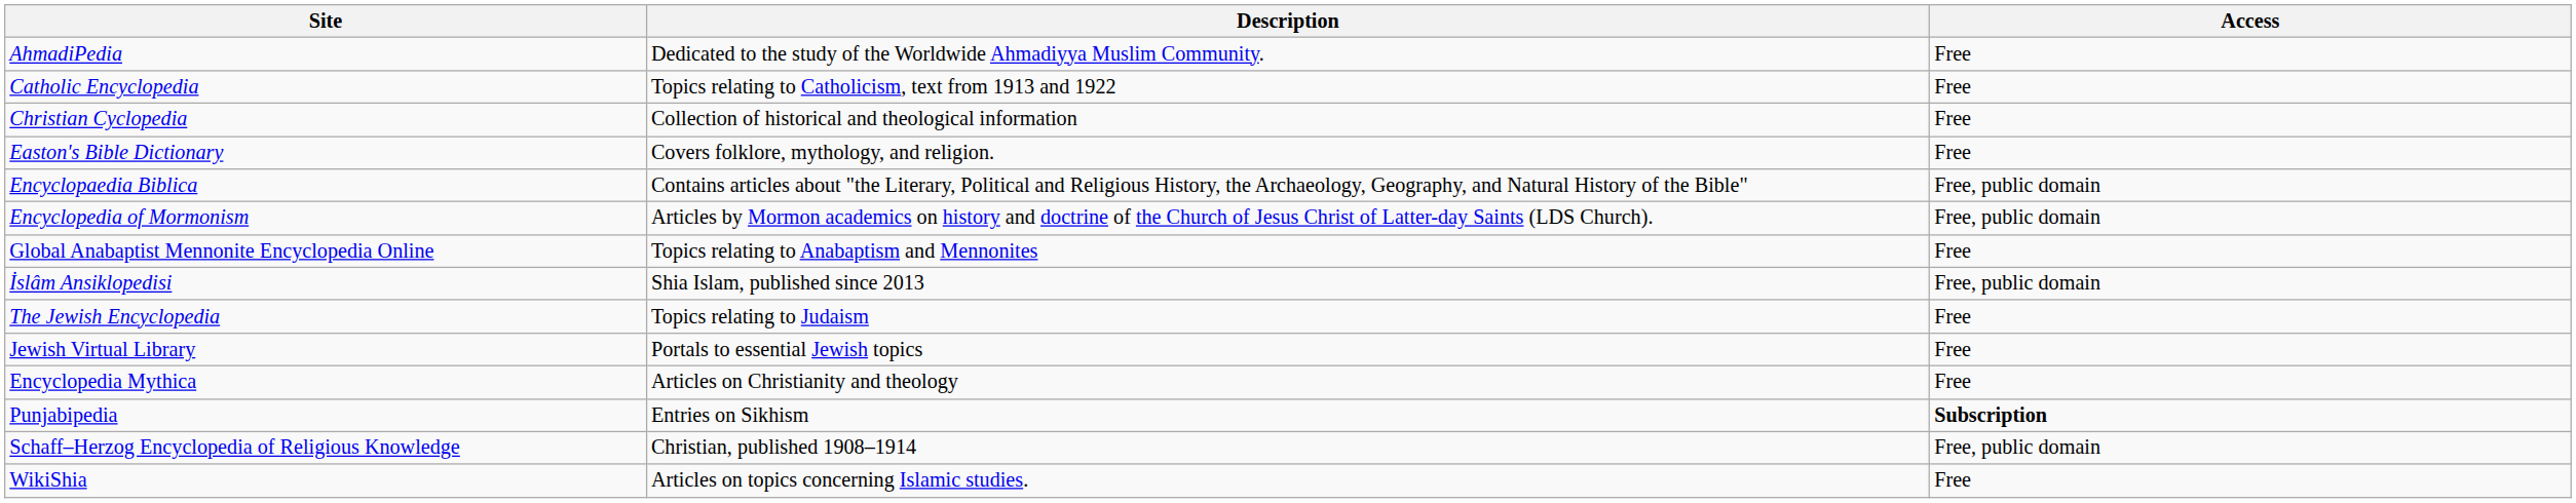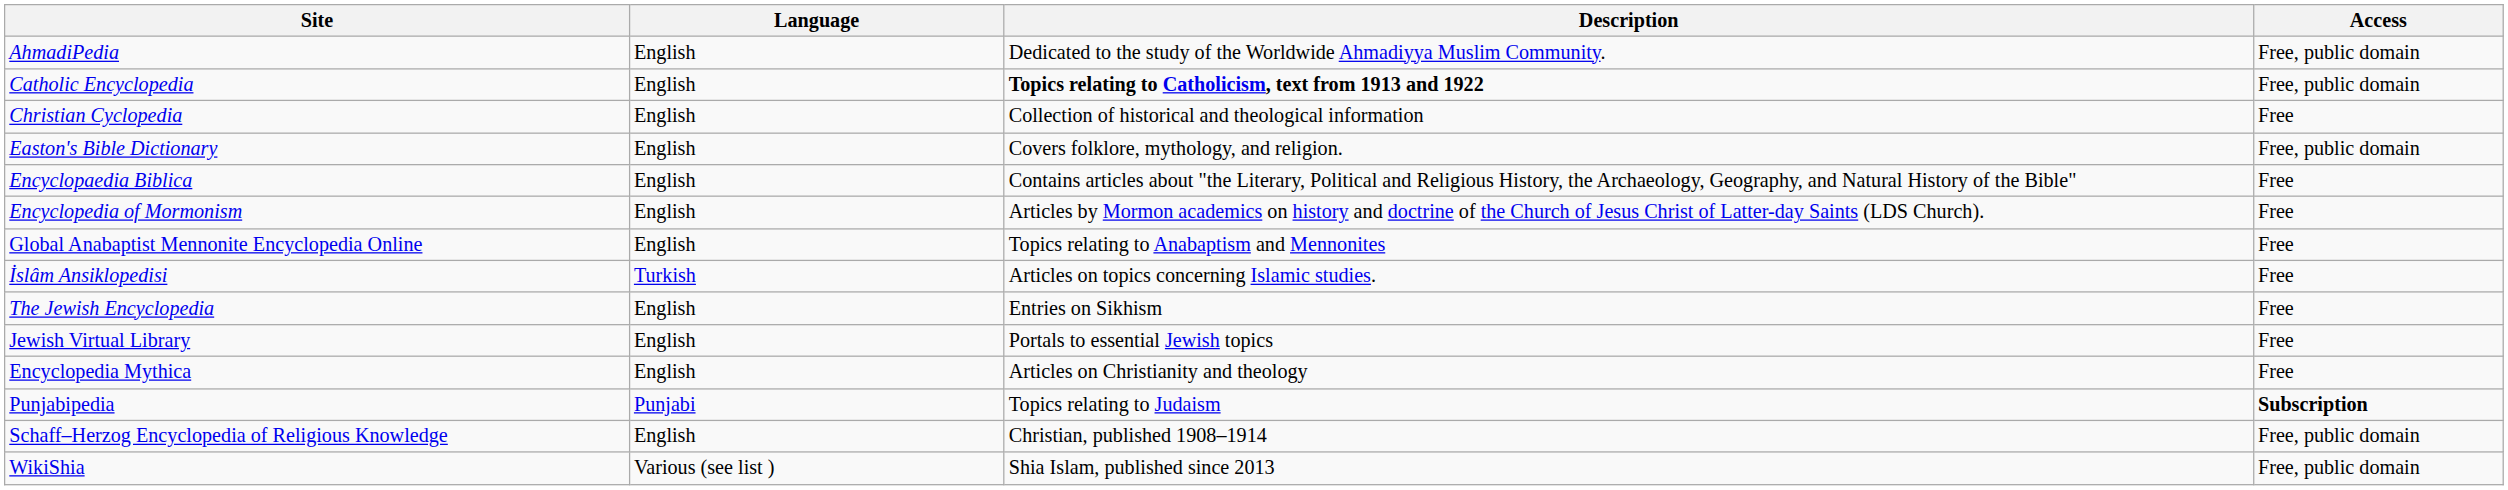+ column: Language | English | English | English | English | English | English | English | Turkish | English | English | English | Punjabi | English | Various (see list )
AhmadiPedia | Access: Free -> Free, public domain
Catholic Encyclopedia | Description: normal -> bold
Catholic Encyclopedia | Access: Free -> Free, public domain
Easton's Bible Dictionary | Access: Free -> Free, public domain
Encyclopaedia Biblica | Access: Free, public domain -> Free
Encyclopedia of Mormonism | Access: Free, public domain -> Free
İslâm Ansiklopedisi | Description: Shia Islam, published since 2013 -> Articles on topics concerning Islamic studies.
İslâm Ansiklopedisi | Access: Free, public domain -> Free
The Jewish Encyclopedia | Description: Topics relating to Judaism -> Entries on Sikhism
Punjabipedia | Description: Entries on Sikhism -> Topics relating to Judaism
WikiShia | Description: Articles on topics concerning Islamic studies. -> Shia Islam, published since 2013
WikiShia | Access: Free -> Free, public domain
